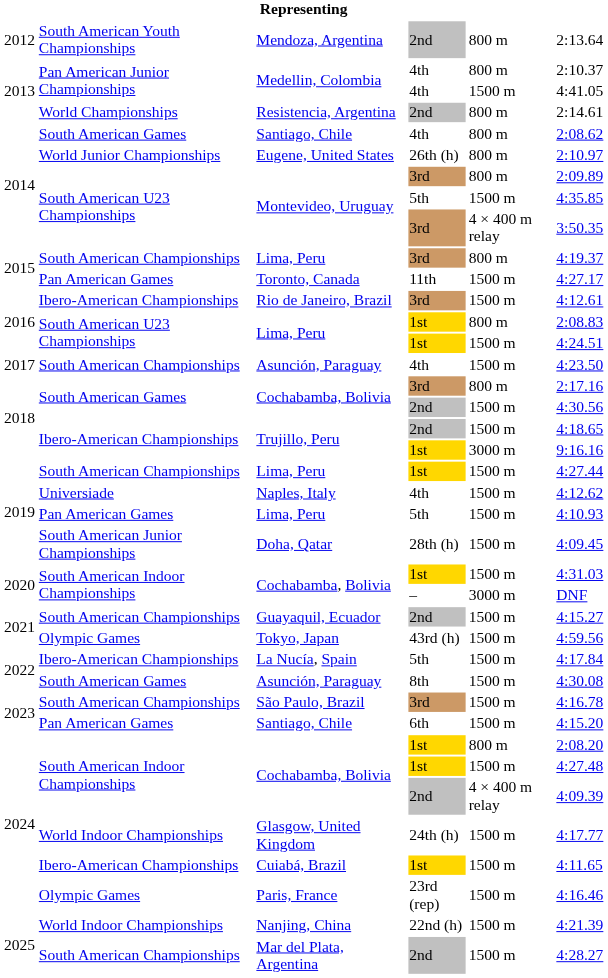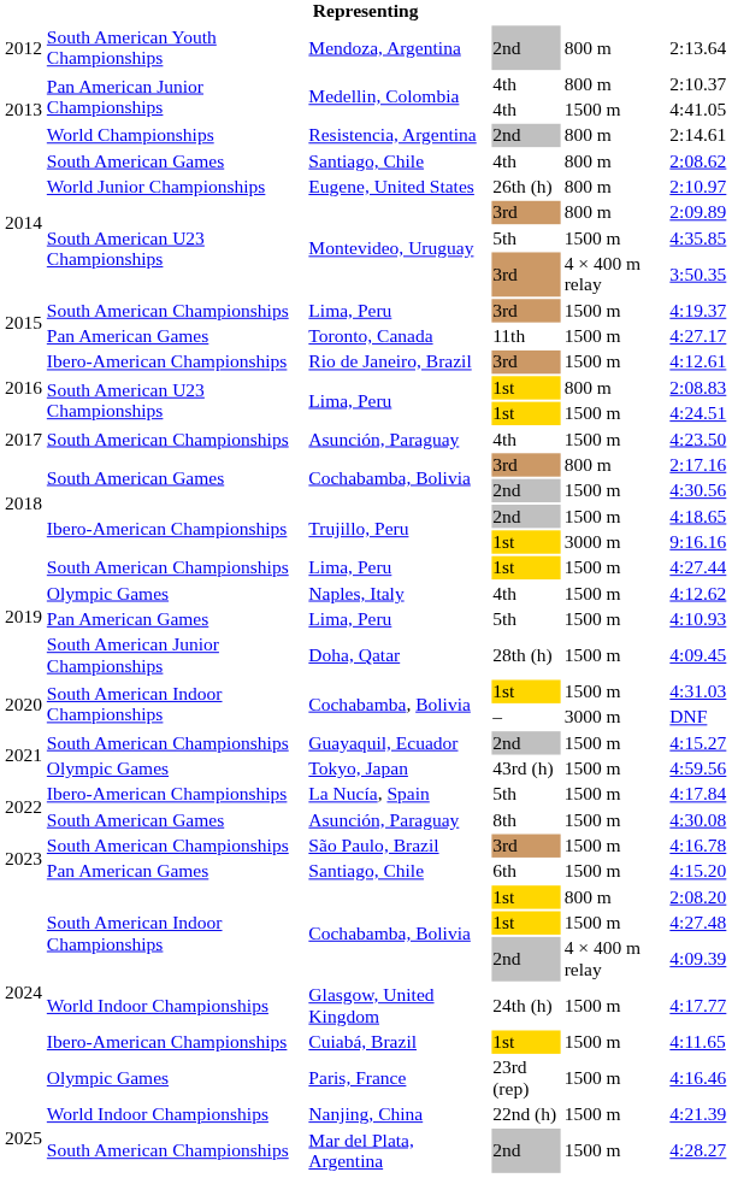Lima, Peru / 3rd | column 5: 800 m -> 1500 m
Naples, Italy | column 2: Universiade -> Olympic Games
